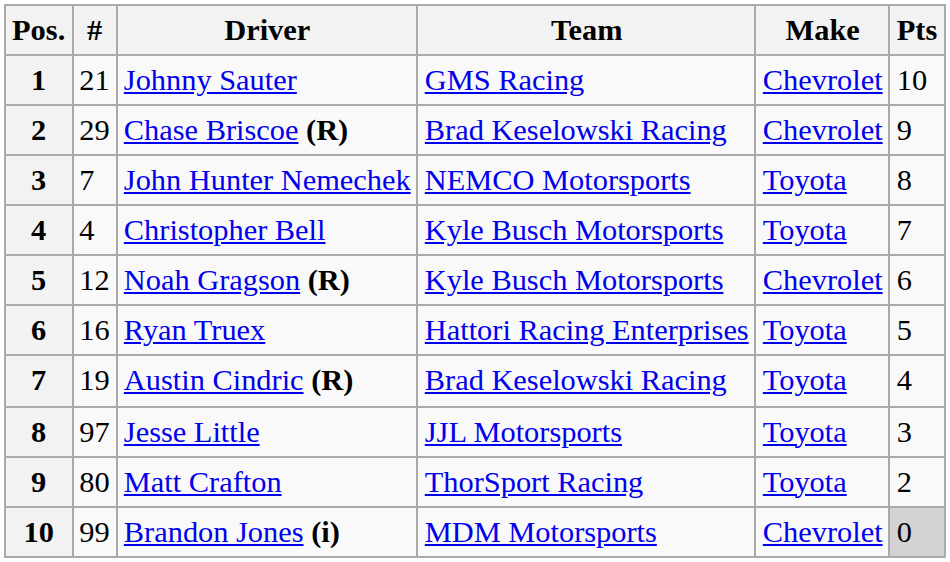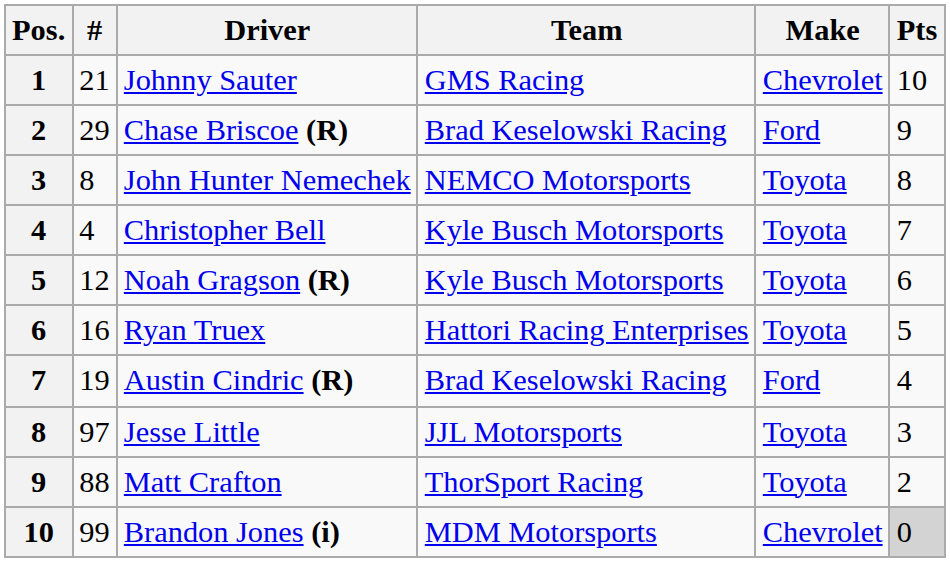Chase Briscoe (R) | Make: Chevrolet -> Ford
John Hunter Nemechek | #: 7 -> 8
Noah Gragson (R) | Make: Chevrolet -> Toyota
Austin Cindric (R) | Make: Toyota -> Ford
Matt Crafton | #: 80 -> 88
